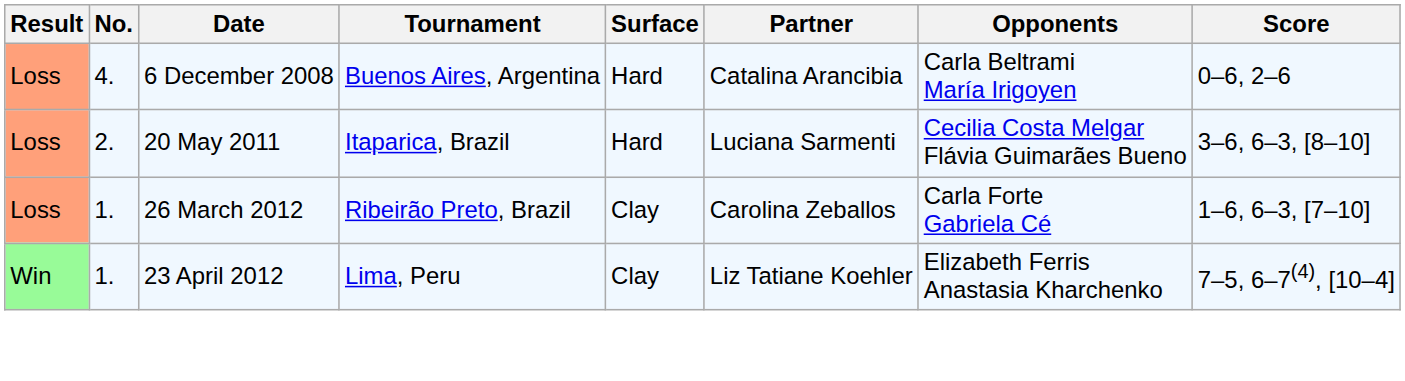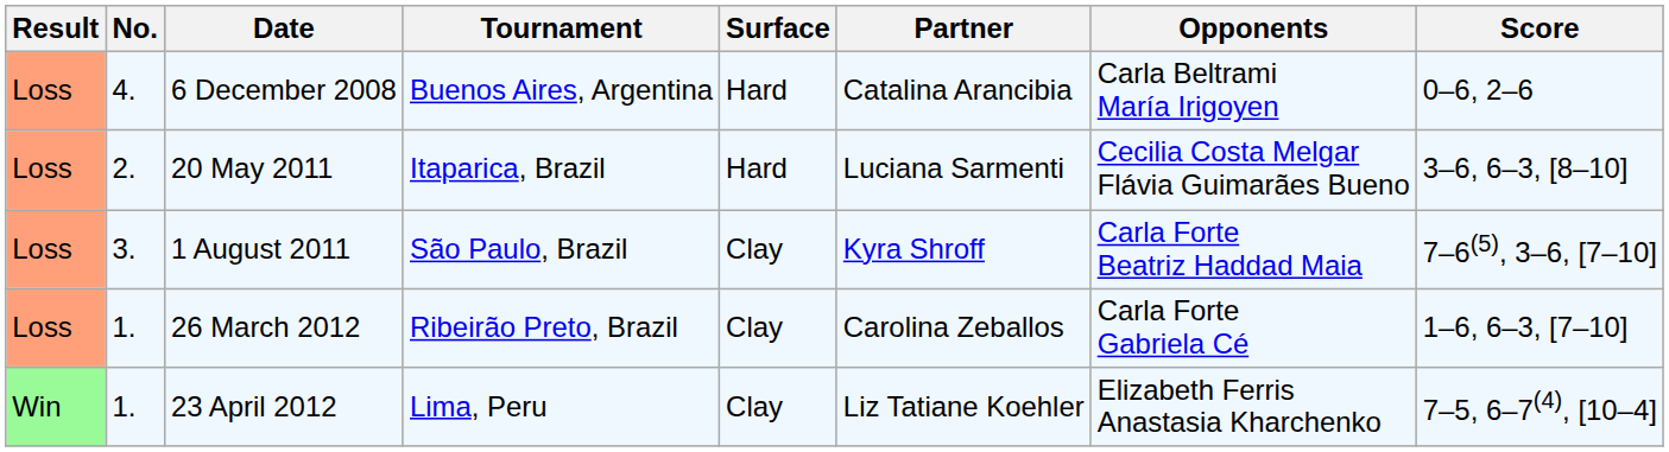+ row: Loss | 3. | 1 August 2011 | São Paulo, Brazil | Clay | Kyra Shroff | Carla Forte Beatriz Haddad Maia | 7–6(5), 3–6, [7–10]
